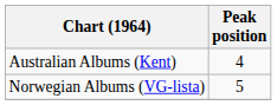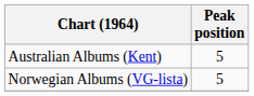Australian Albums (Kent) | Peak position: 4 -> 5
